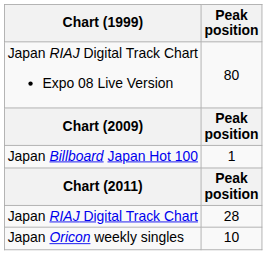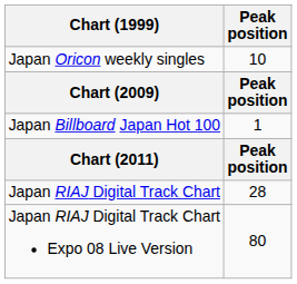rows swapped: Japan Oricon weekly singles <-> Japan RIAJ Digital Track Chart Expo 08 Live Version
